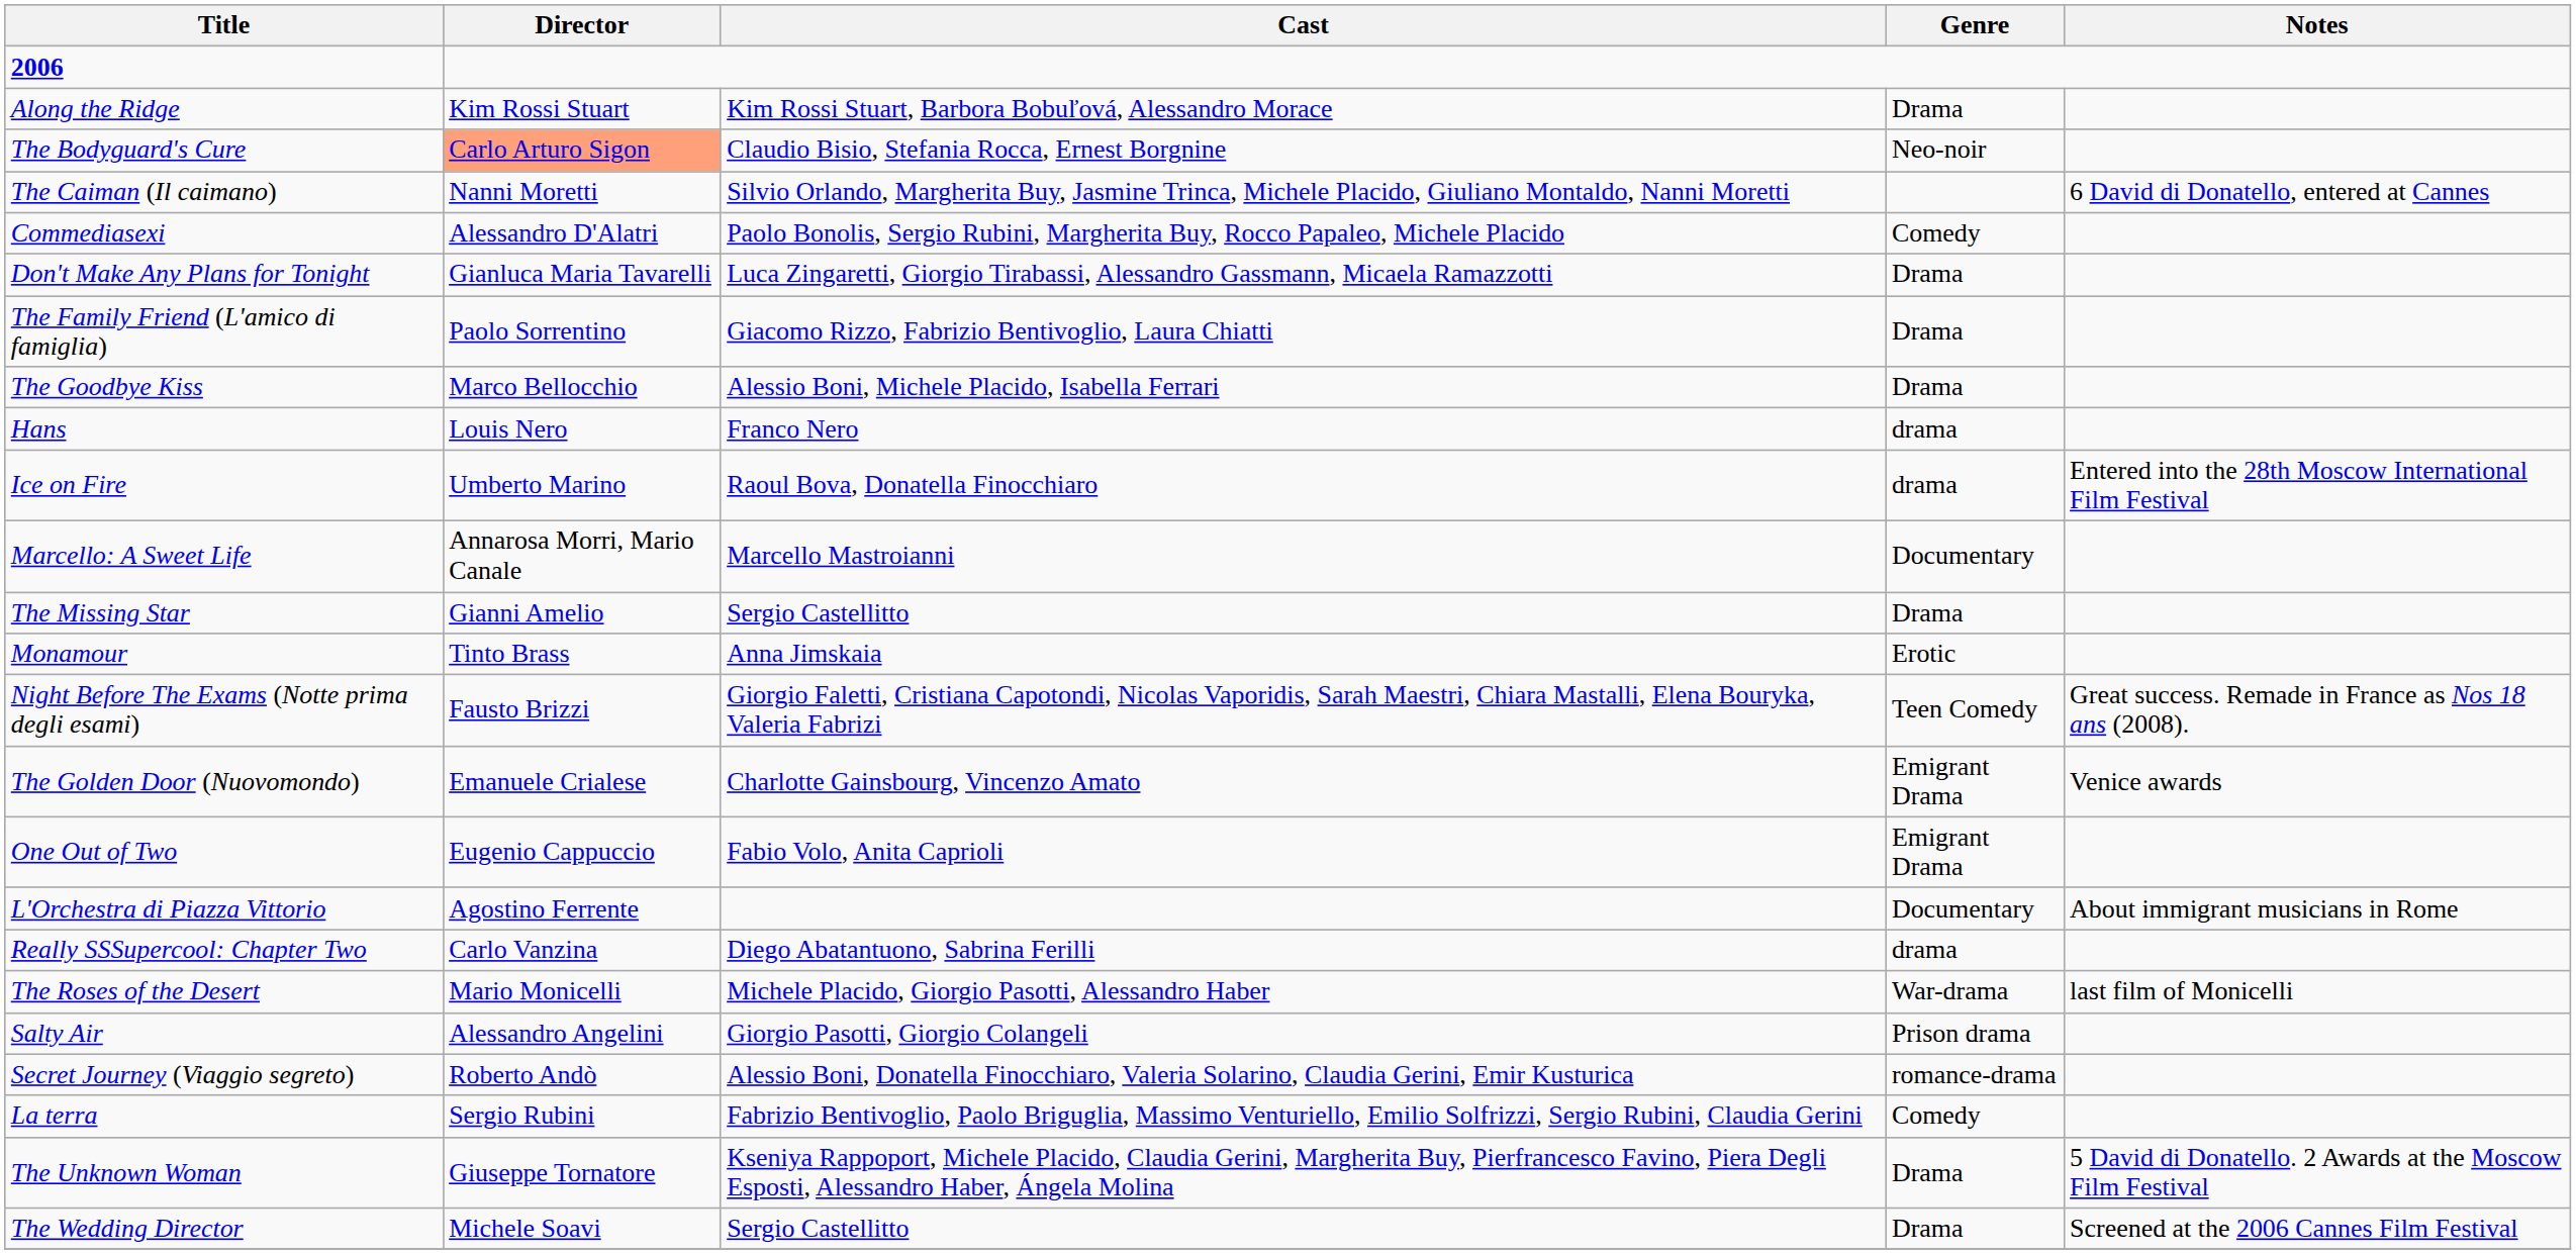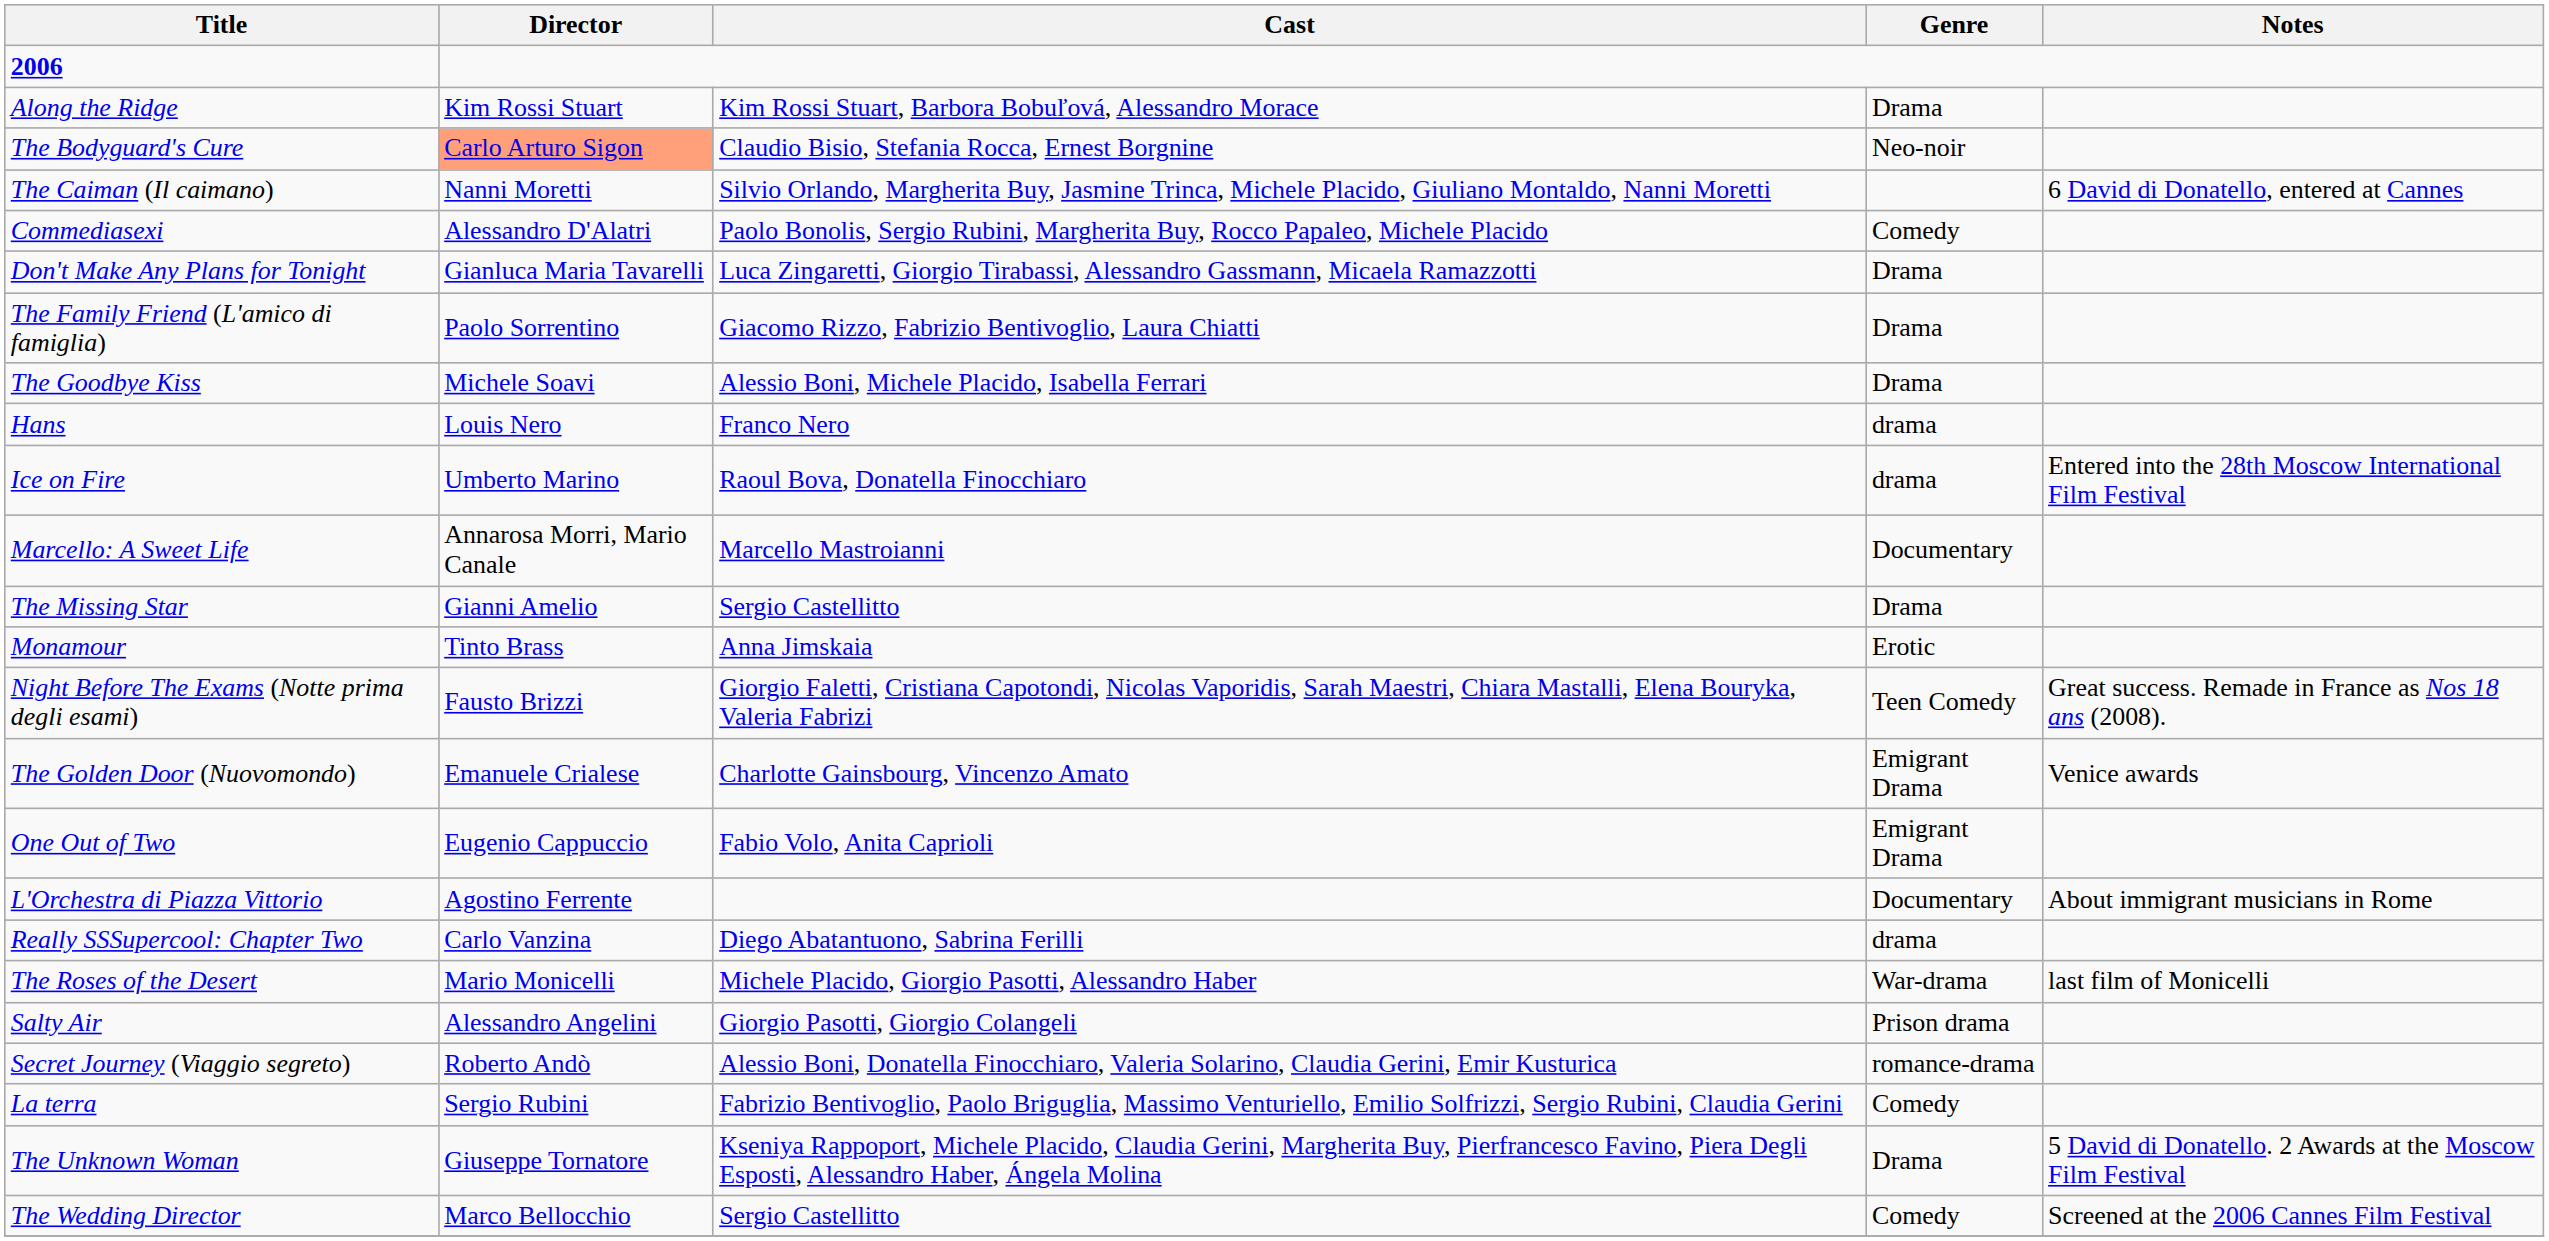The Goodbye Kiss | Director: Marco Bellocchio -> Michele Soavi
The Wedding Director | Director: Michele Soavi -> Marco Bellocchio
The Wedding Director | Genre: Drama -> Comedy
